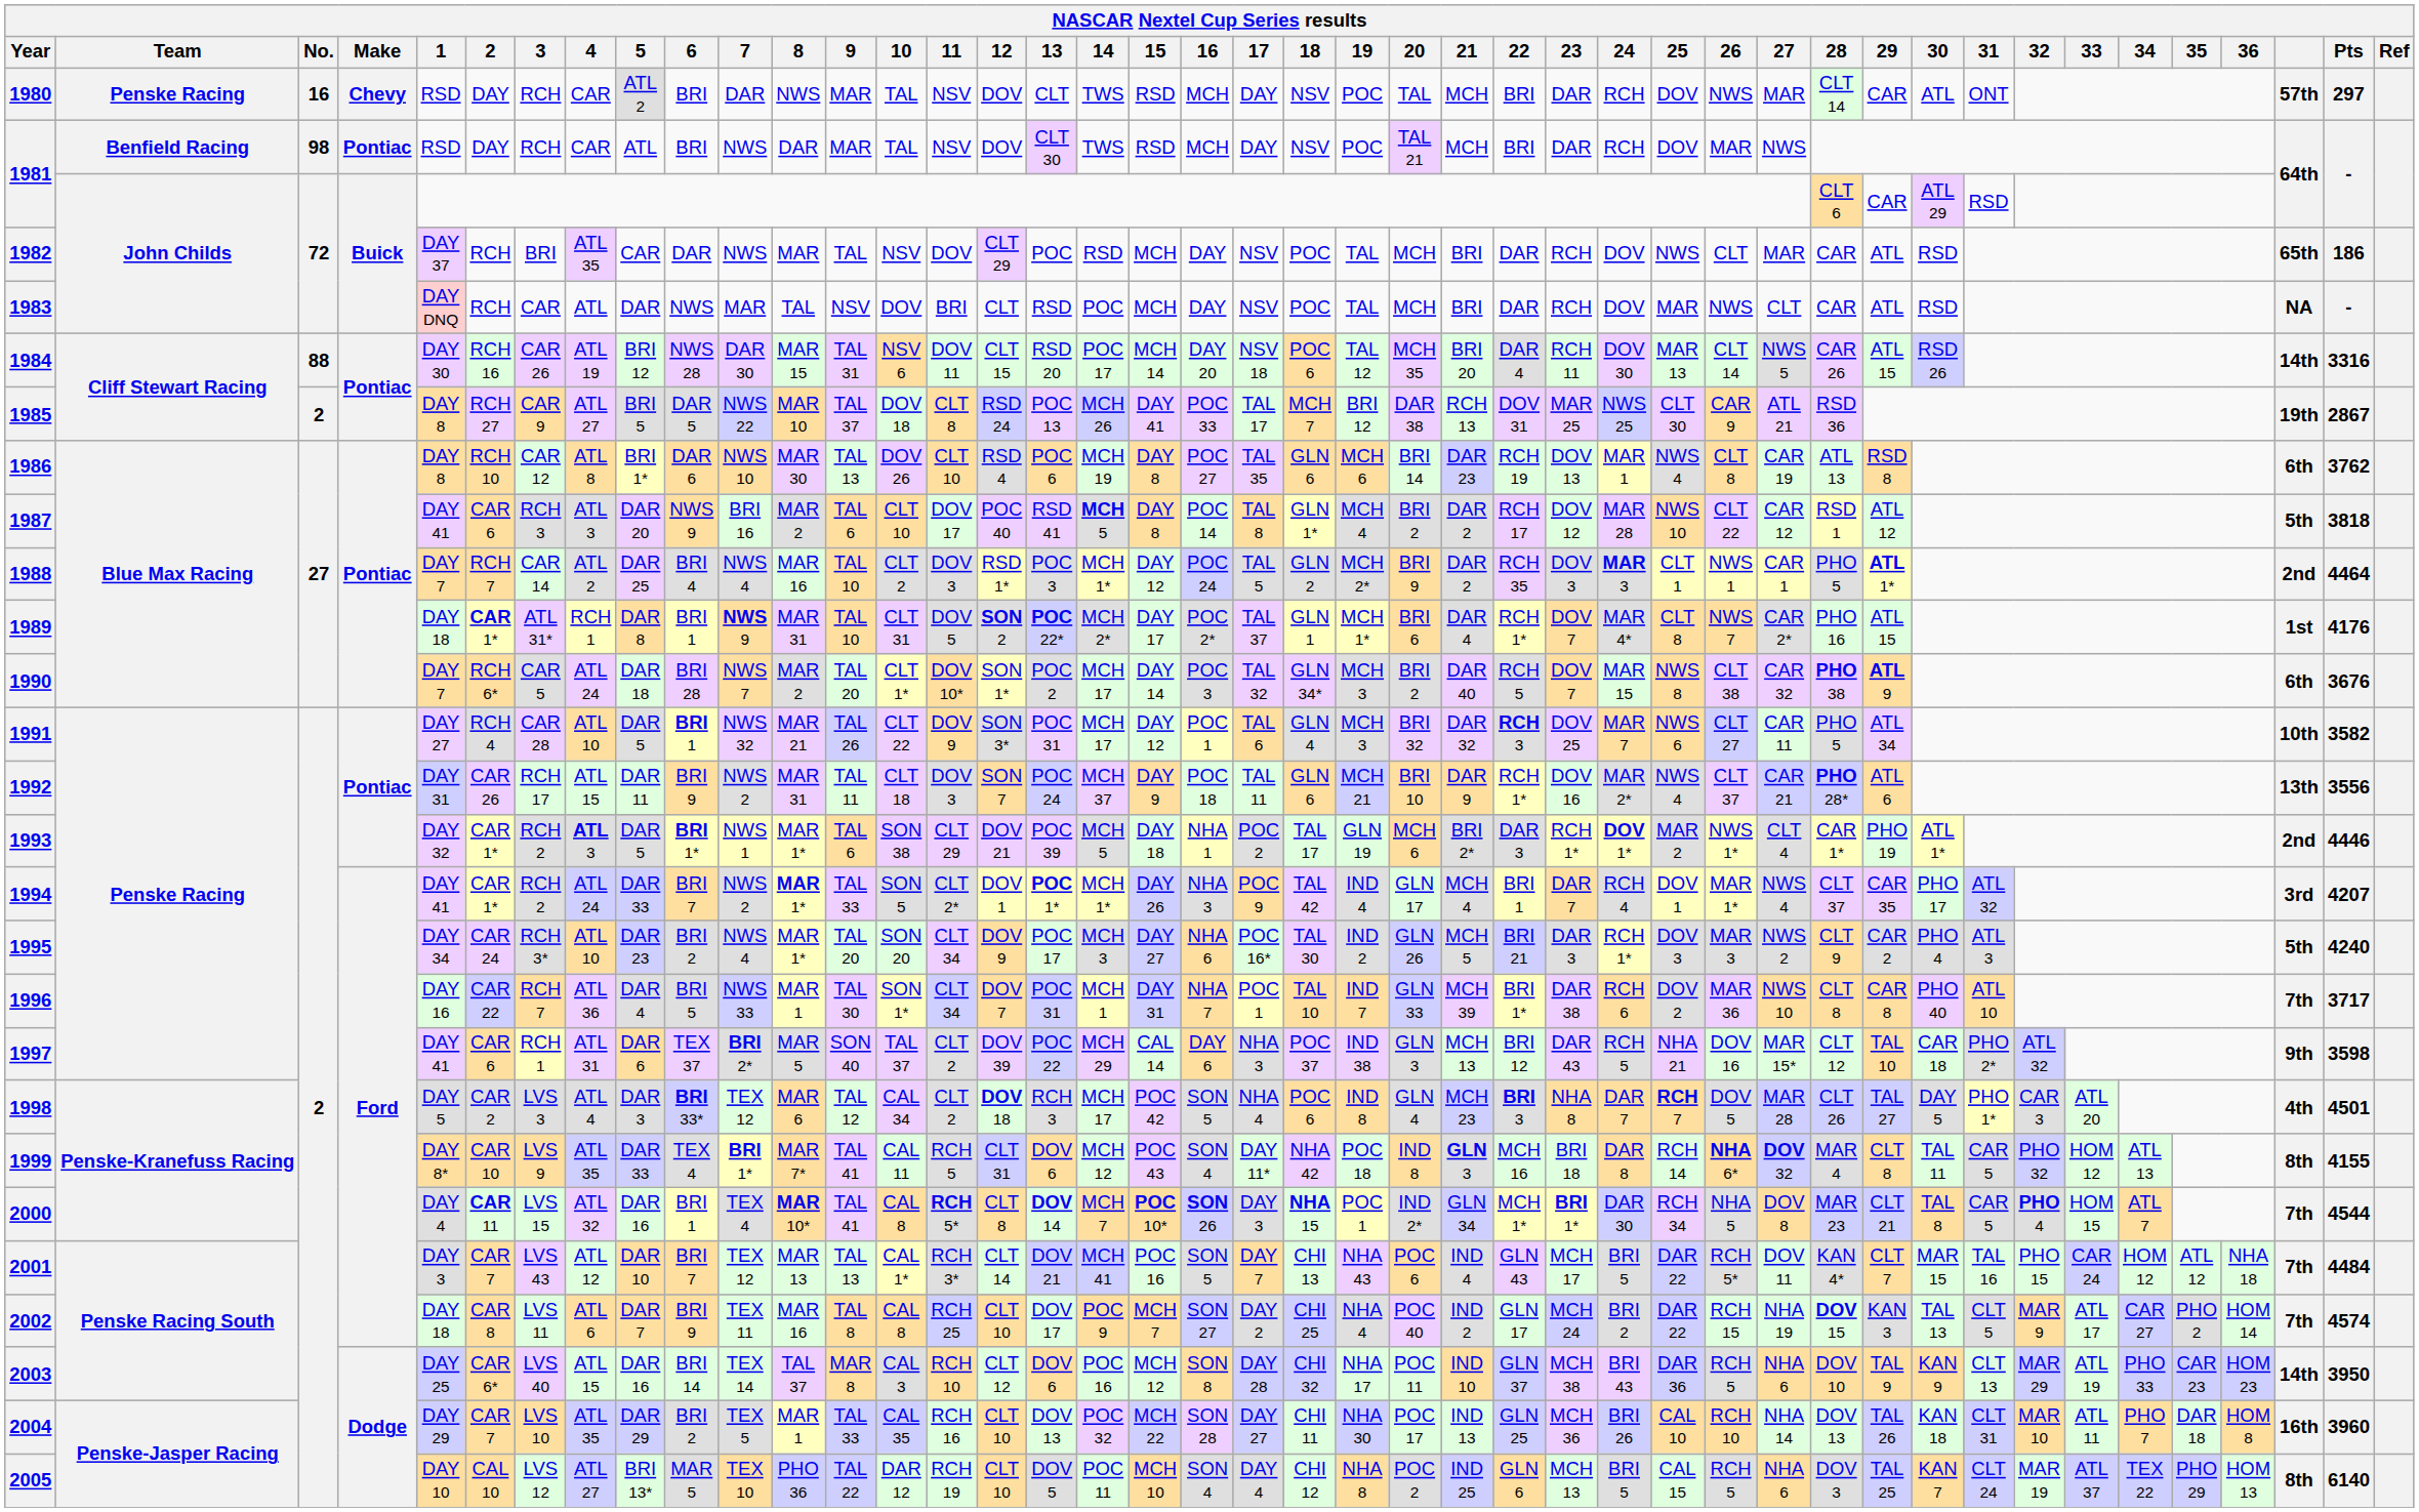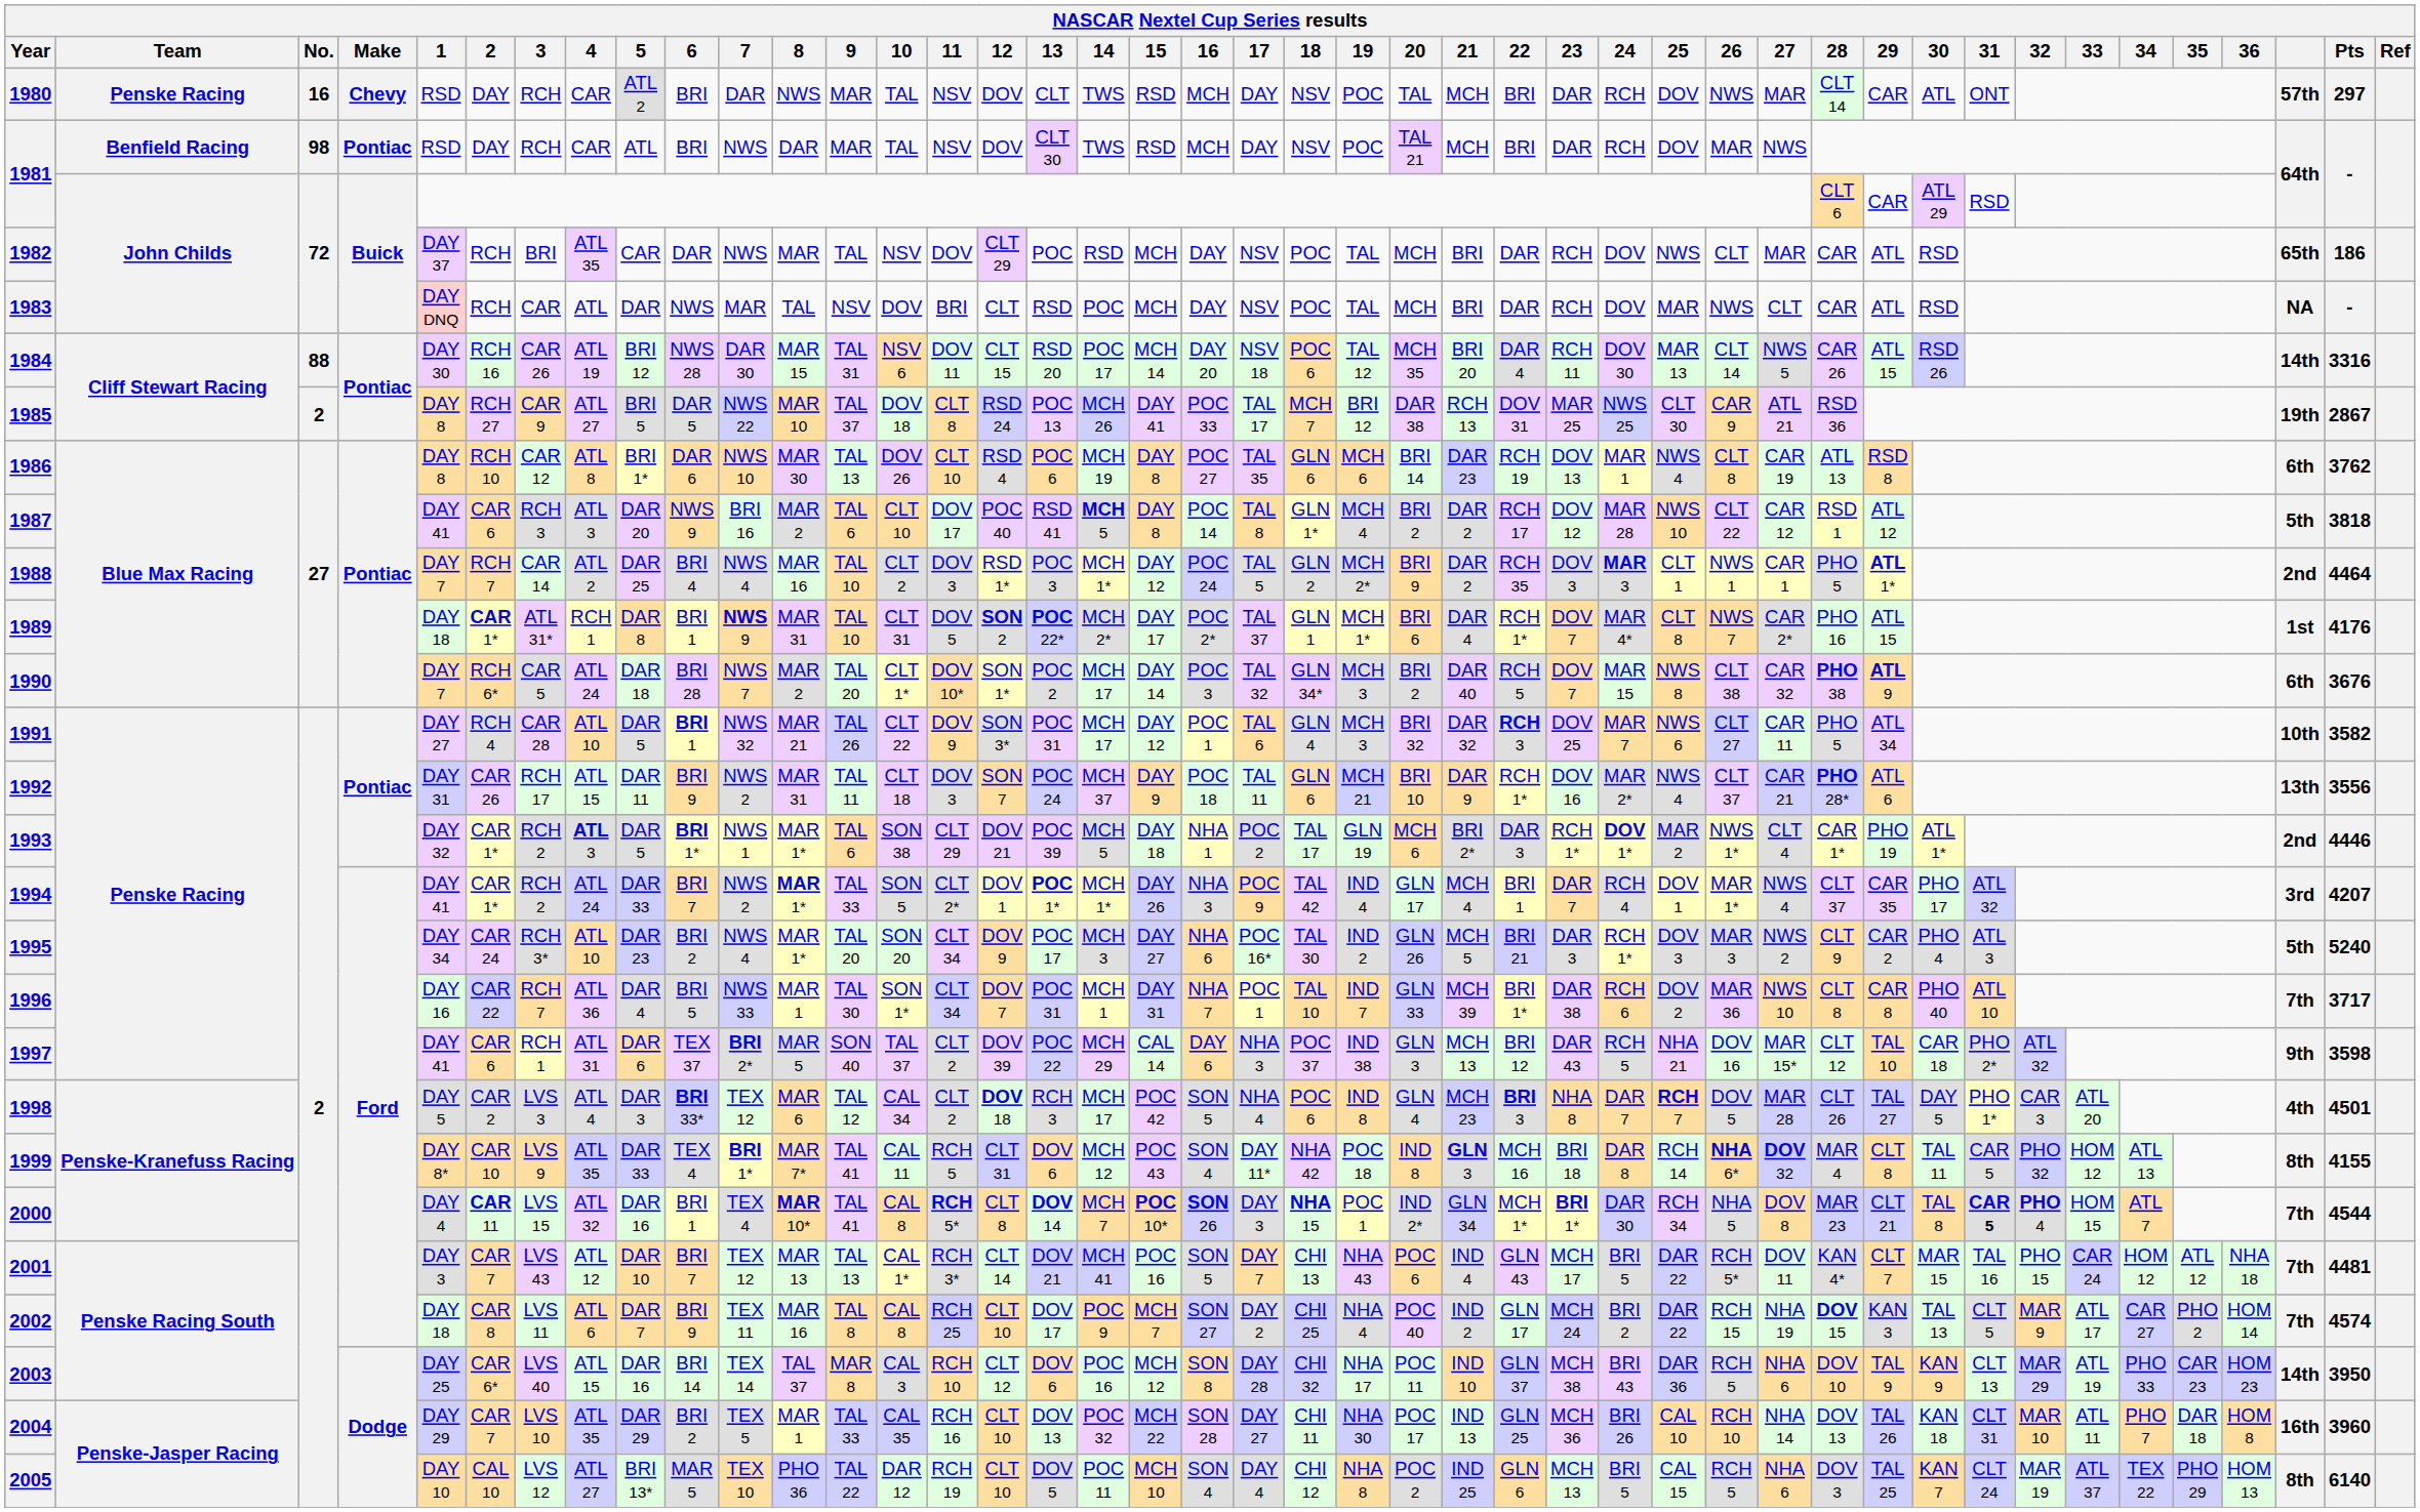1995 | Pts: 4240 -> 5240
2000 | 31: normal -> bold
2001 | Pts: 4484 -> 4481
